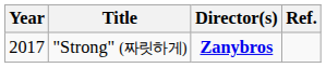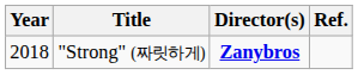"Strong" (짜릿하게) | Year: 2017 -> 2018
